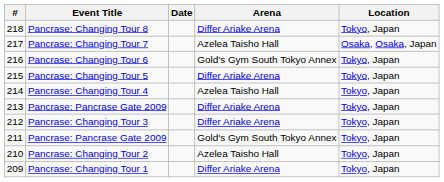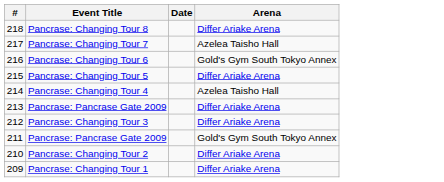- column: Location | Tokyo, Japan | Osaka, Osaka, Japan | Tokyo, Japan | Tokyo, Japan | Tokyo, Japan | Tokyo, Japan | Tokyo, Japan | Tokyo, Japan | Tokyo, Japan | Tokyo, Japan
Pancrase: Changing Tour 2 | Arena: Azelea Taisho Hall -> Differ Ariake Arena
